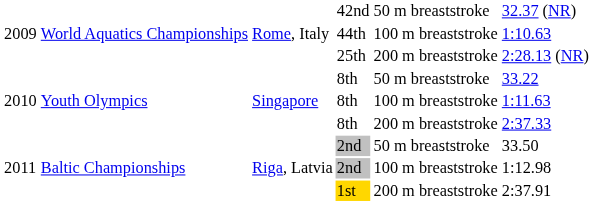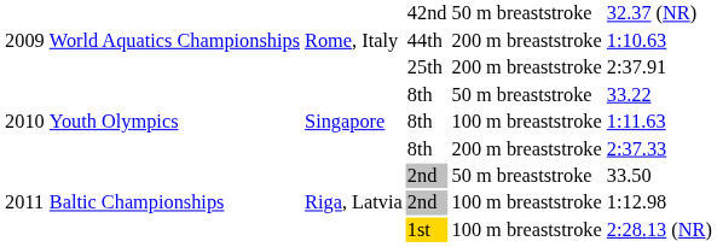44th | column 5: 100 m breaststroke -> 200 m breaststroke
25th | column 6: 2:28.13 (NR) -> 2:37.91
1st | column 5: 200 m breaststroke -> 100 m breaststroke
1st | column 6: 2:37.91 -> 2:28.13 (NR)
